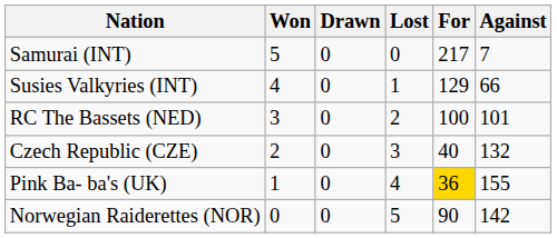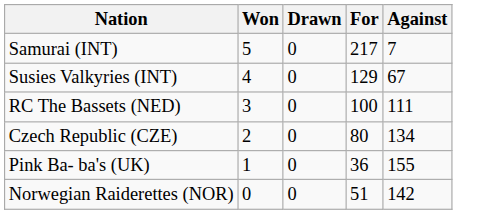- column: Lost | 0 | 1 | 2 | 3 | 4 | 5
Susies Valkyries (INT) | Against: 66 -> 67
RC The Bassets (NED) | Against: 101 -> 111
Czech Republic (CZE) | For: 40 -> 80
Czech Republic (CZE) | Against: 132 -> 134
Pink Ba- ba's (UK) | For: gold background -> no background
Norwegian Raiderettes (NOR) | For: 90 -> 51
